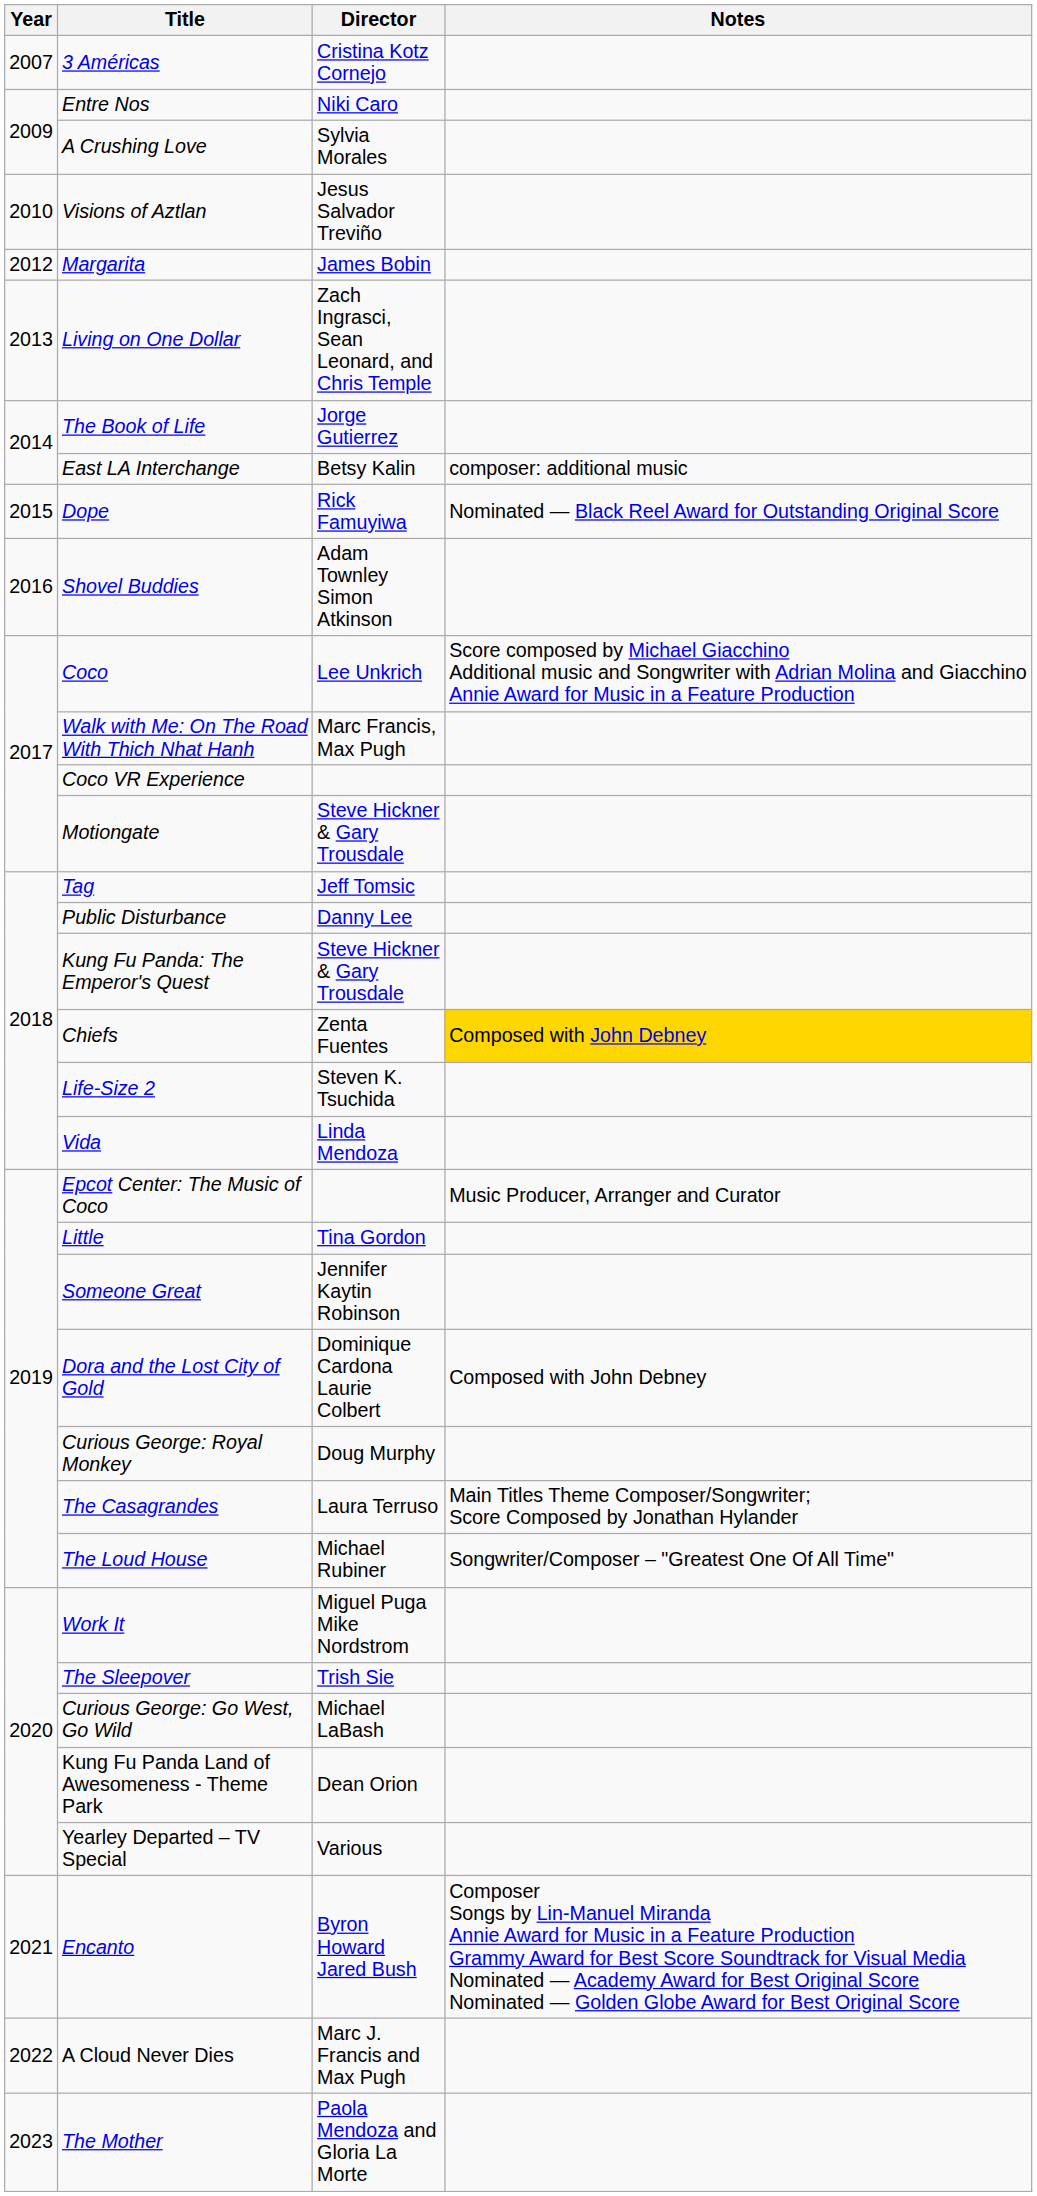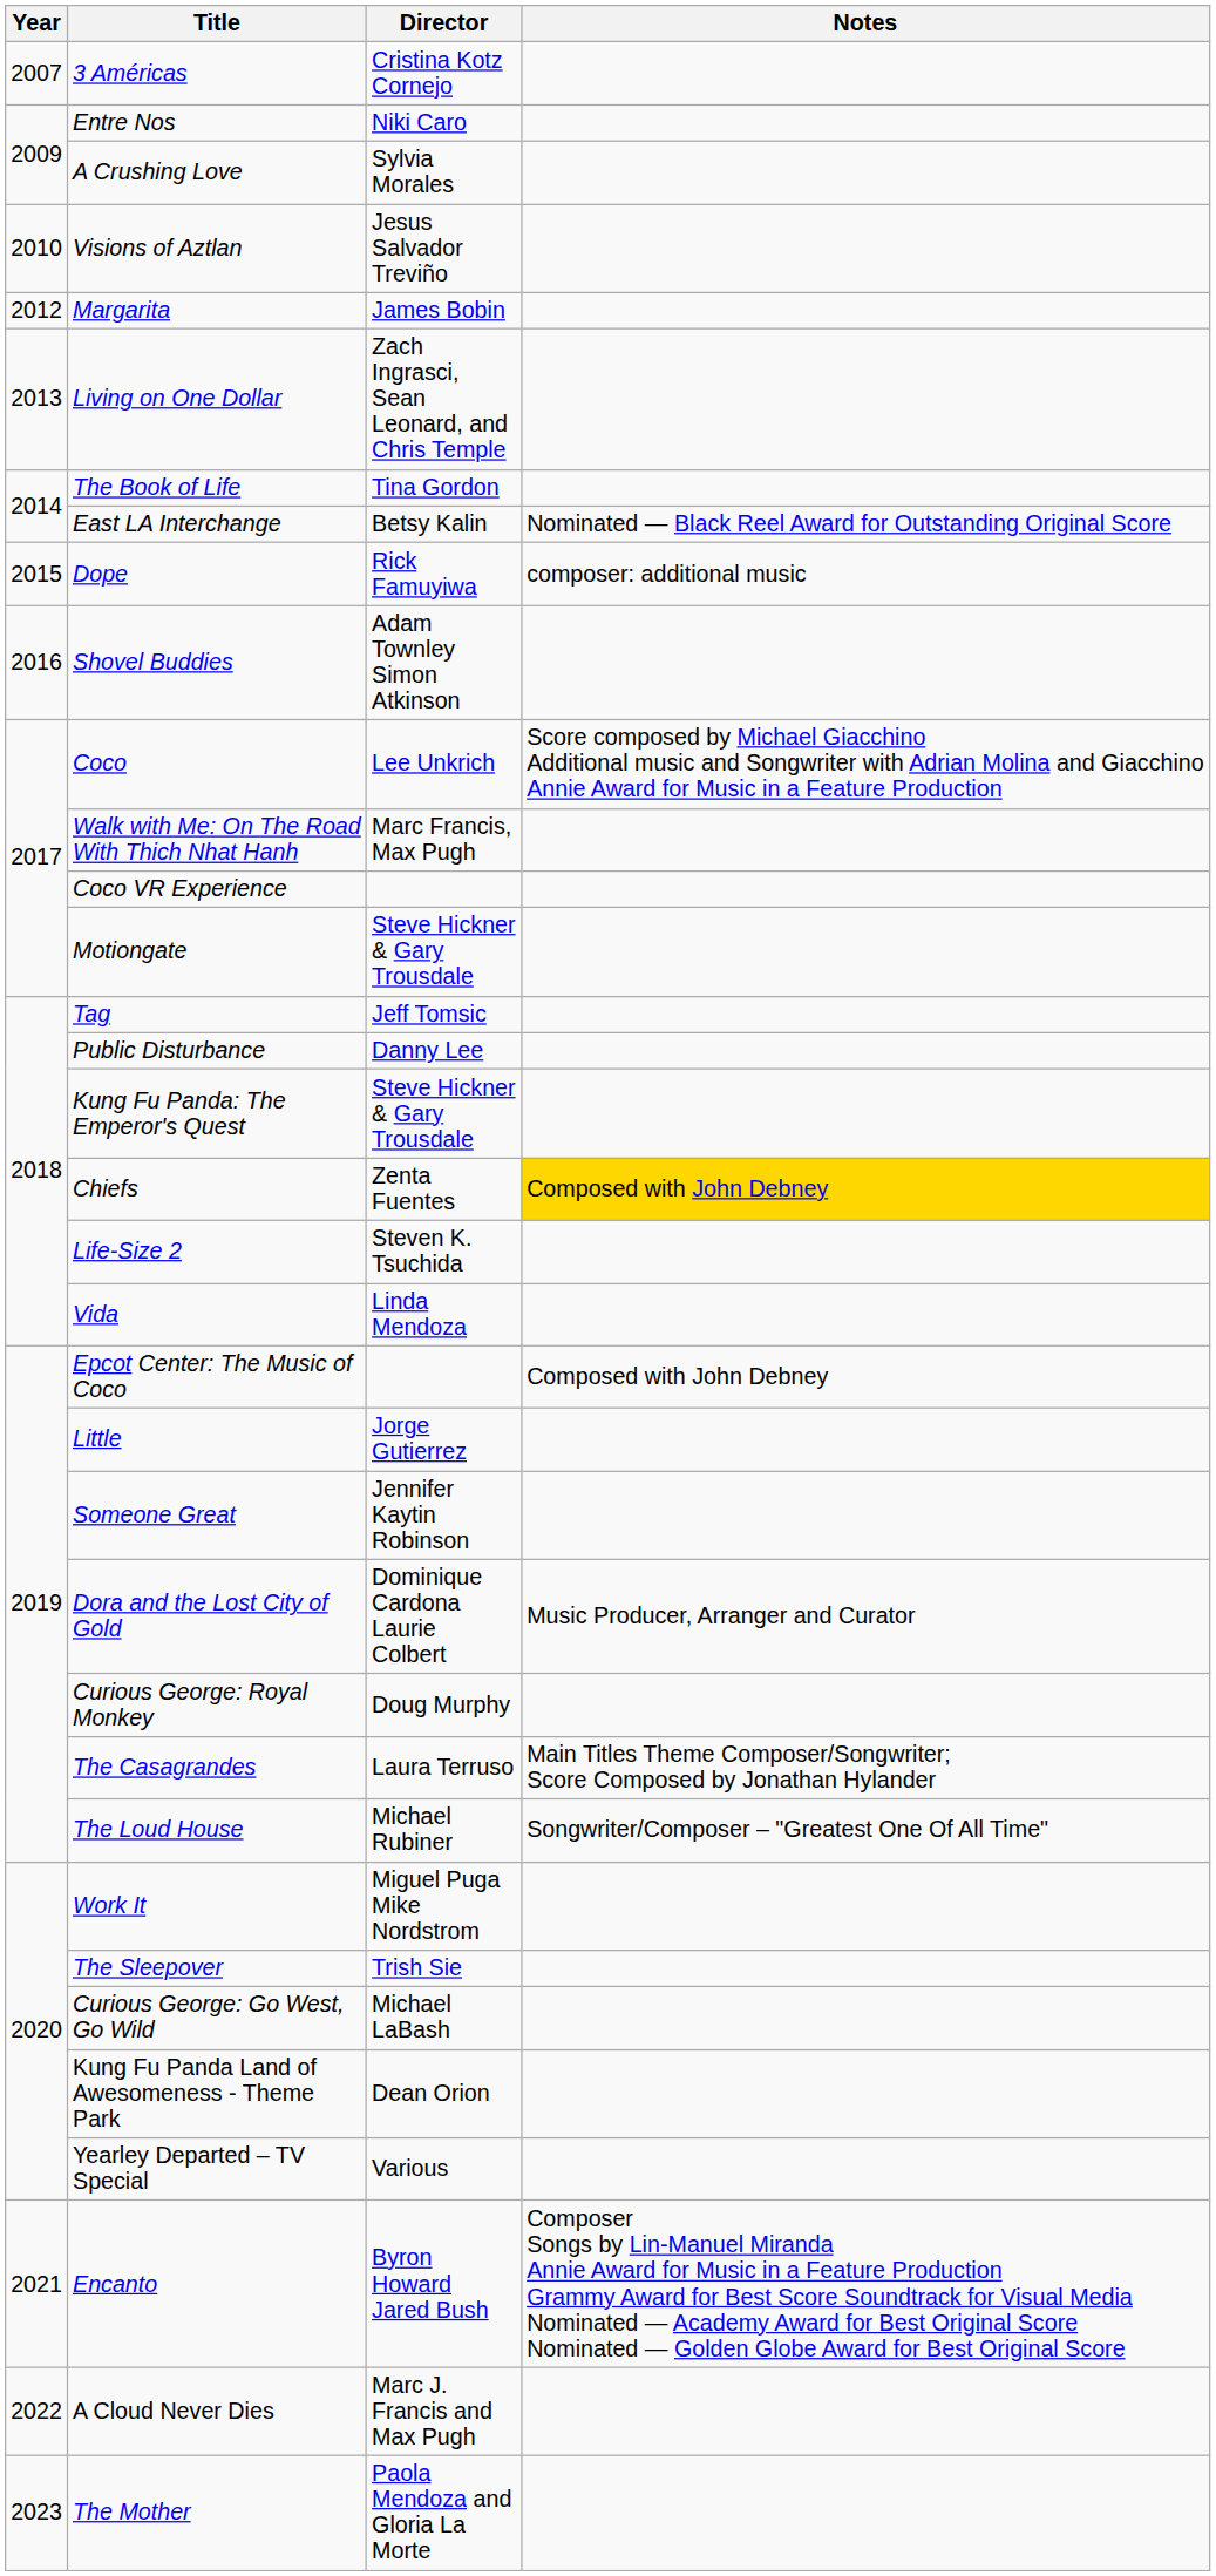The Book of Life | Director: Jorge Gutierrez -> Tina Gordon
East LA Interchange | Notes: composer: additional music -> Nominated — Black Reel Award for Outstanding Original Score
Dope | Notes: Nominated — Black Reel Award for Outstanding Original Score -> composer: additional music
Epcot Center: The Music of Coco | Notes: Music Producer, Arranger and Curator -> Composed with John Debney
Little | Director: Tina Gordon -> Jorge Gutierrez
Dora and the Lost City of Gold | Notes: Composed with John Debney -> Music Producer, Arranger and Curator
